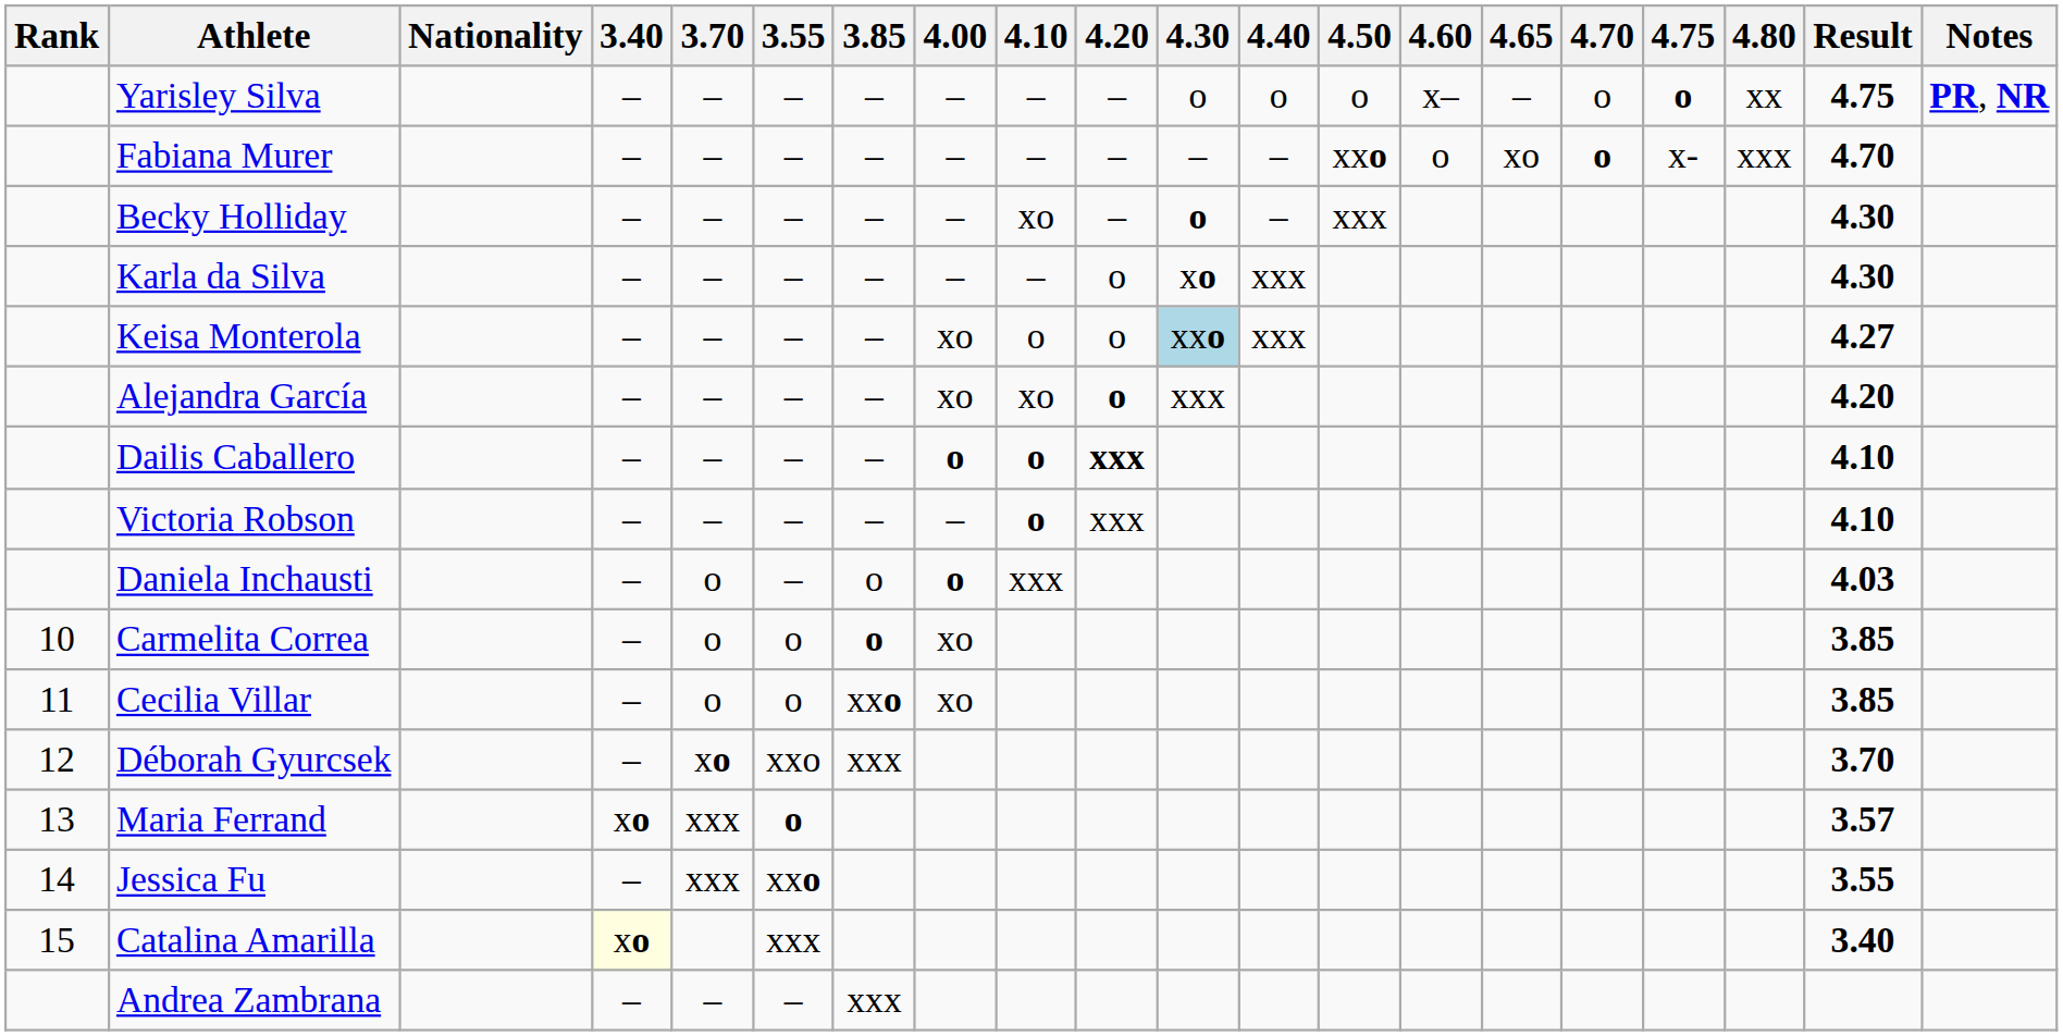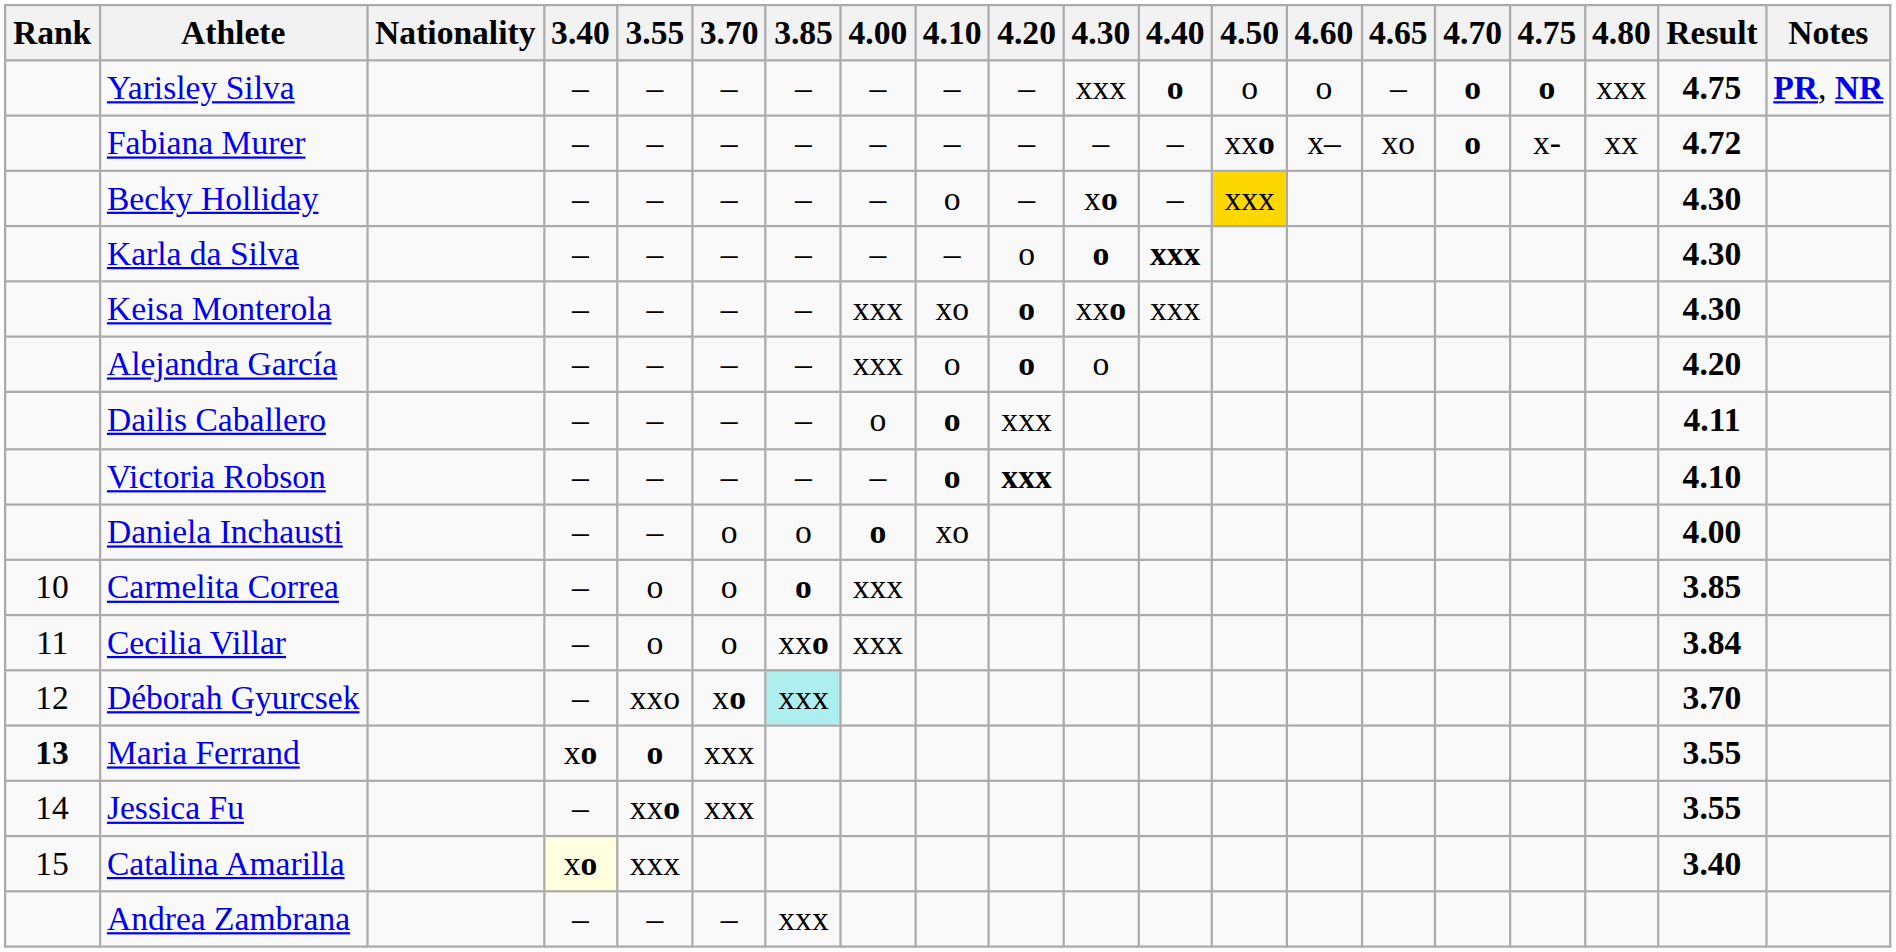columns swapped: 3.55 <-> 3.70
Yarisley Silva | 4.30: o -> xxx
Yarisley Silva | 4.40: normal -> bold
Yarisley Silva | 4.60: x– -> o
Yarisley Silva | 4.70: normal -> bold
Yarisley Silva | 4.80: xx -> xxx
Fabiana Murer | 4.60: o -> x–
Fabiana Murer | 4.80: xxx -> xx
Fabiana Murer | Result: 4.70 -> 4.72
Becky Holliday | 4.10: xo -> o
Becky Holliday | 4.30: o -> xo
Becky Holliday | 4.50: no background -> gold background
Karla da Silva | 4.30: xo -> o
Karla da Silva | 4.40: normal -> bold
Keisa Monterola | 4.00: xo -> xxx
Keisa Monterola | 4.10: o -> xo
Keisa Monterola | 4.20: normal -> bold
Keisa Monterola | 4.30: lightblue background -> no background
Keisa Monterola | Result: 4.27 -> 4.30
Alejandra García | 4.00: xo -> xxx
Alejandra García | 4.10: xo -> o
Alejandra García | 4.30: xxx -> o
Dailis Caballero | 4.00: bold -> normal
Dailis Caballero | 4.20: bold -> normal
Dailis Caballero | Result: 4.10 -> 4.11
Victoria Robson | 4.20: normal -> bold
Daniela Inchausti | 4.10: xxx -> xo
Daniela Inchausti | Result: 4.03 -> 4.00
Carmelita Correa | 4.00: xo -> xxx
Cecilia Villar | 4.00: xo -> xxx
Cecilia Villar | Result: 3.85 -> 3.84
Déborah Gyurcsek | 3.85: no background -> paleturquoise background
Maria Ferrand | Rank: normal -> bold
Maria Ferrand | Result: 3.57 -> 3.55
